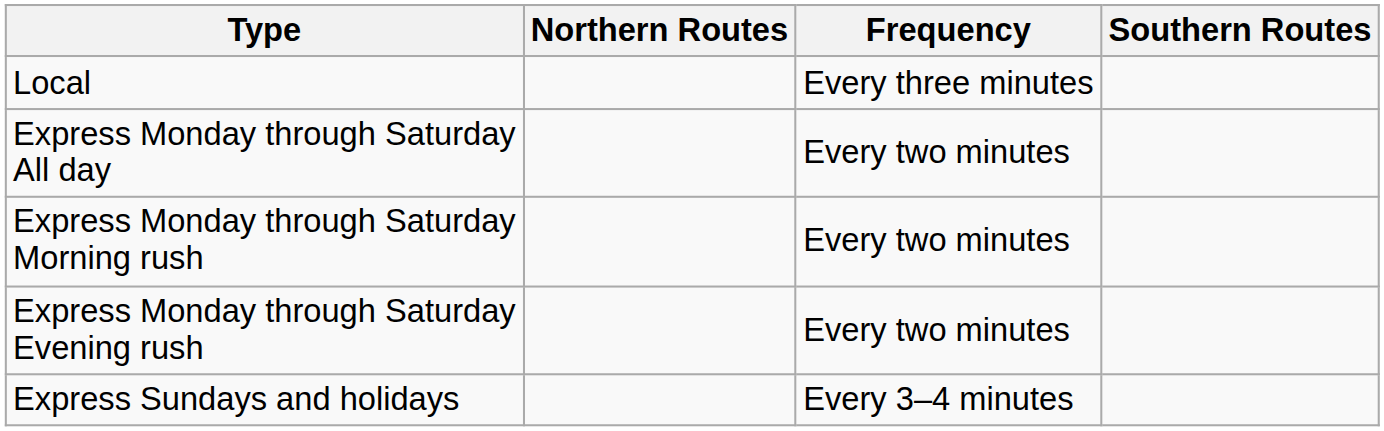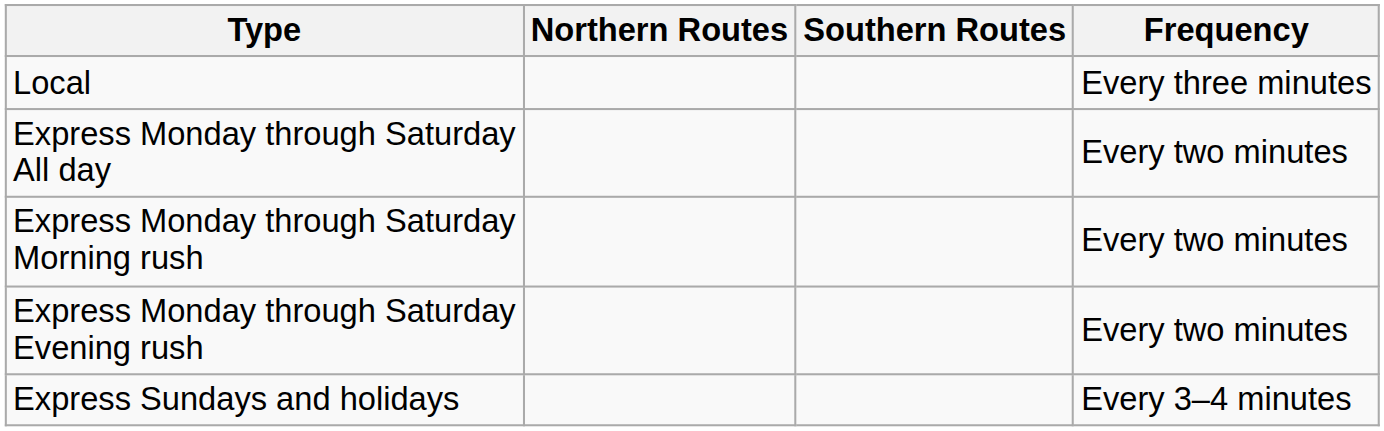columns swapped: Southern Routes <-> Frequency
